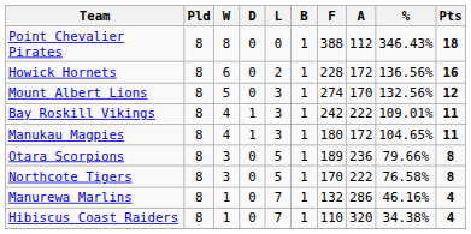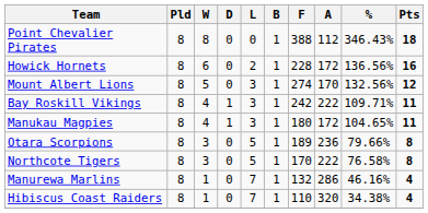Bay Roskill Vikings | %: 109.01% -> 109.71%
